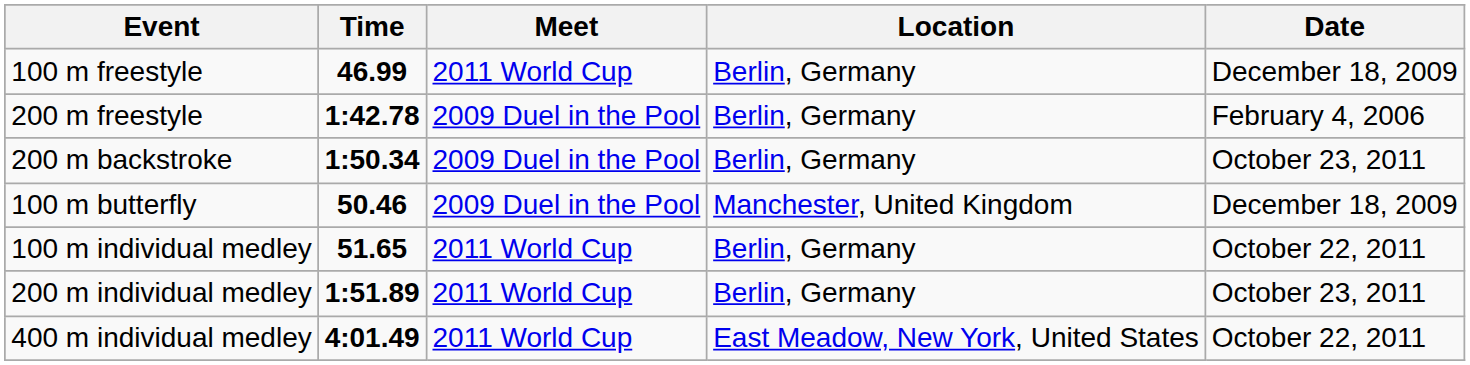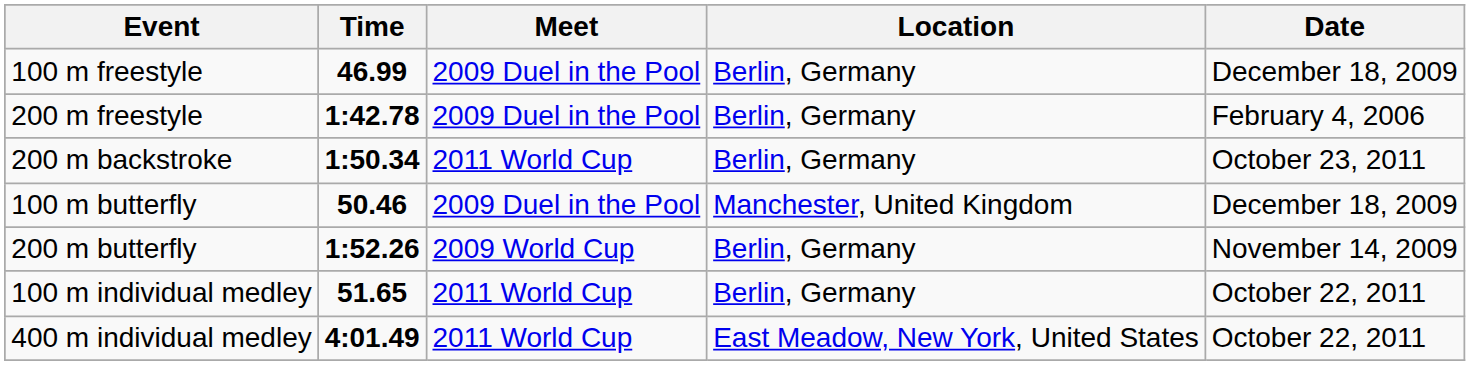100 m freestyle | Meet: 2011 World Cup -> 2009 Duel in the Pool
200 m backstroke | Meet: 2009 Duel in the Pool -> 2011 World Cup
+ row: 200 m butterfly | 1:52.26 | 2009 World Cup | Berlin, Germany | November 14, 2009
- row: 200 m individual medley | 1:51.89 | 2011 World Cup | Berlin, Germany | October 23, 2011
